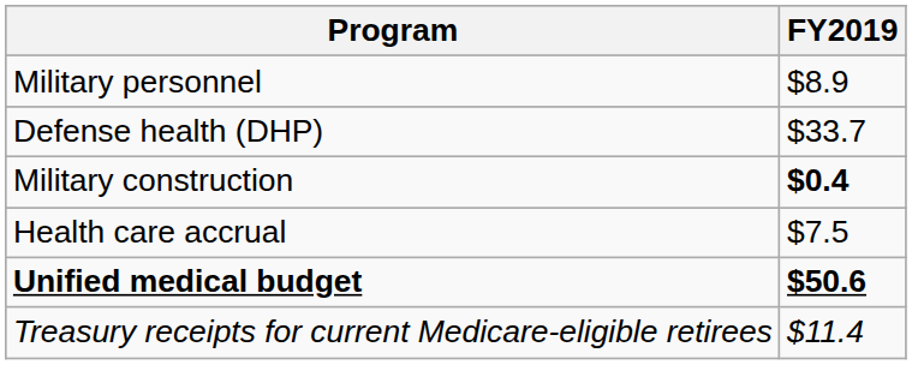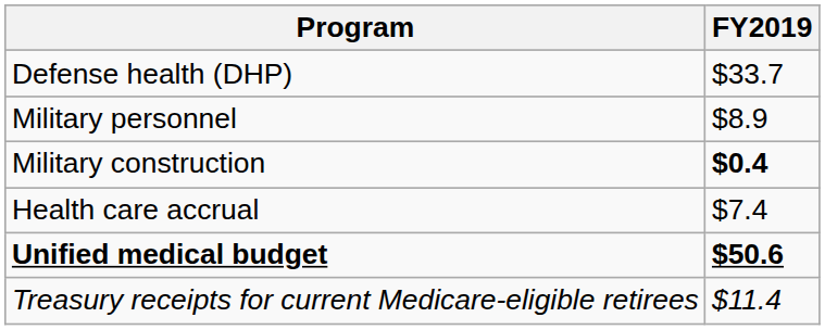rows swapped: Defense health (DHP) <-> Military personnel
Health care accrual | FY2019: $7.5 -> $7.4
